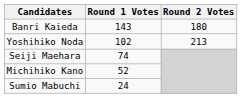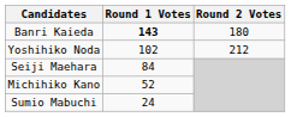Banri Kaieda | Round 1 Votes: normal -> bold
Yoshihiko Noda | Round 2 Votes: 213 -> 212
Seiji Maehara | Round 1 Votes: 74 -> 84
